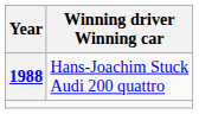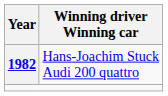Hans-Joachim Stuck Audi 200 quattro | Year: 1988 -> 1982
